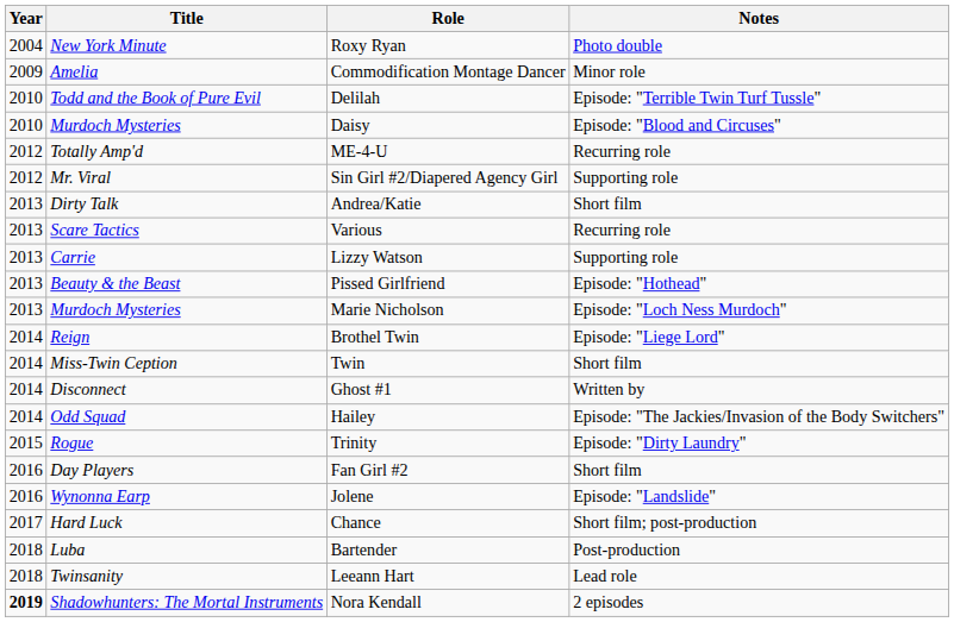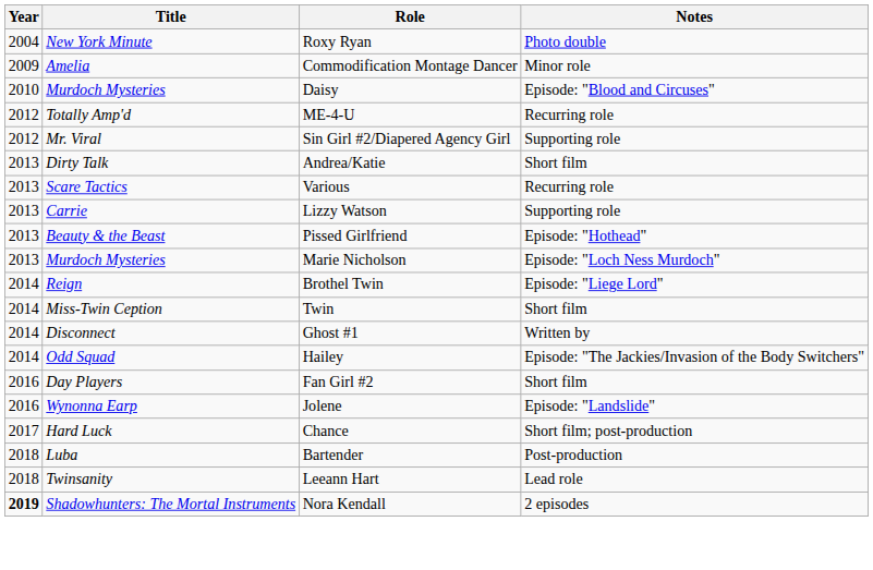- row: 2010 | Todd and the Book of Pure Evil | Delilah | Episode: "Terrible Twin Turf Tussle"
- row: 2015 | Rogue | Trinity | Episode: "Dirty Laundry"
